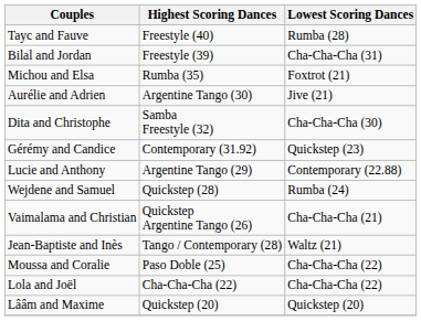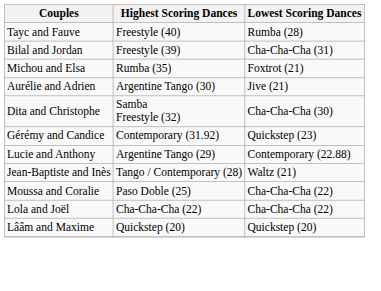- row: Wejdene and Samuel | Quickstep (28) | Rumba (24)
- row: Vaimalama and Christian | Quickstep Argentine Tango (26) | Cha-Cha-Cha (21)
